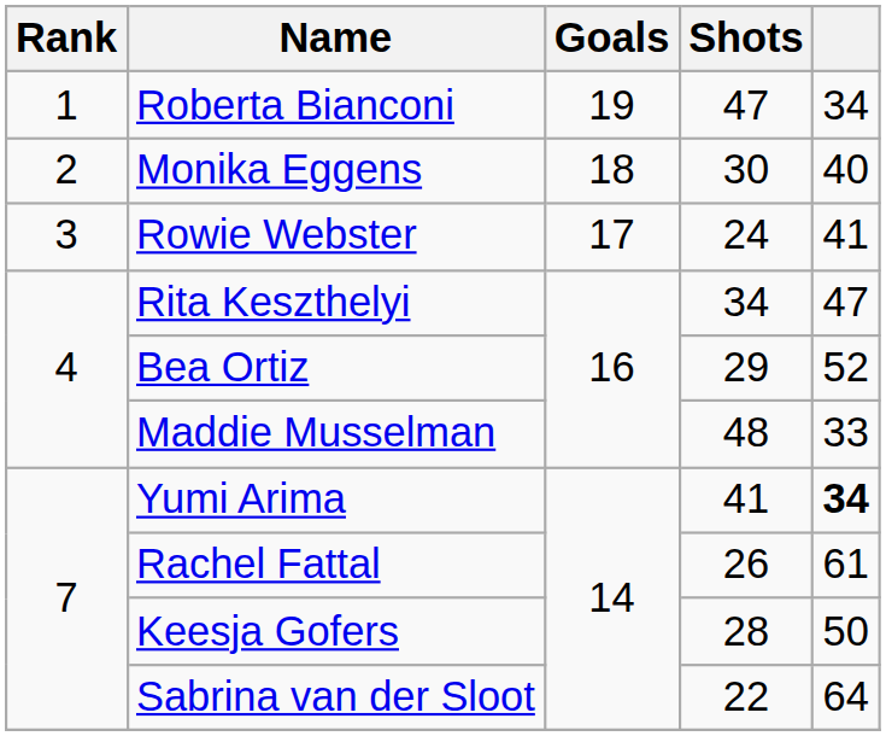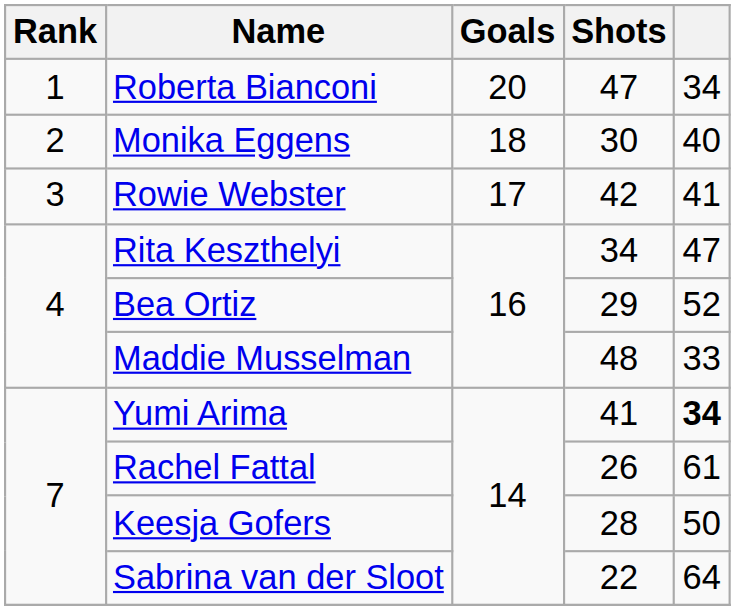Roberta Bianconi | Goals: 19 -> 20
Rowie Webster | Shots: 24 -> 42
